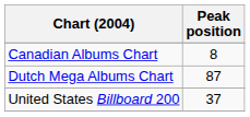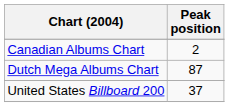Canadian Albums Chart | Peak position: 8 -> 2
